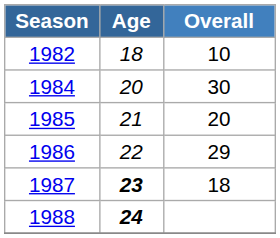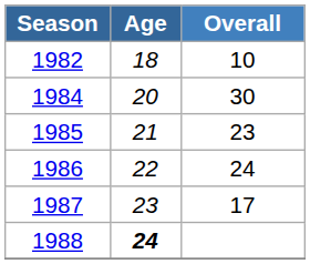1985 | Overall: 20 -> 23
1986 | Overall: 29 -> 24
1987 | Age: bold -> normal
1987 | Overall: 18 -> 17
